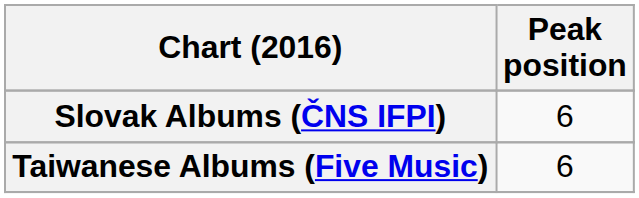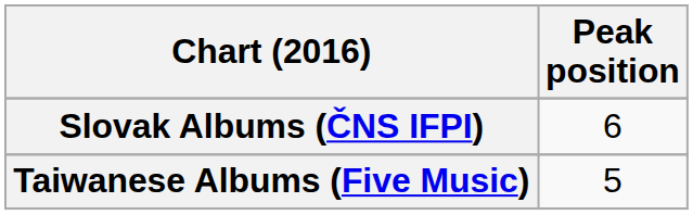Taiwanese Albums (Five Music) | Peak position: 6 -> 5
